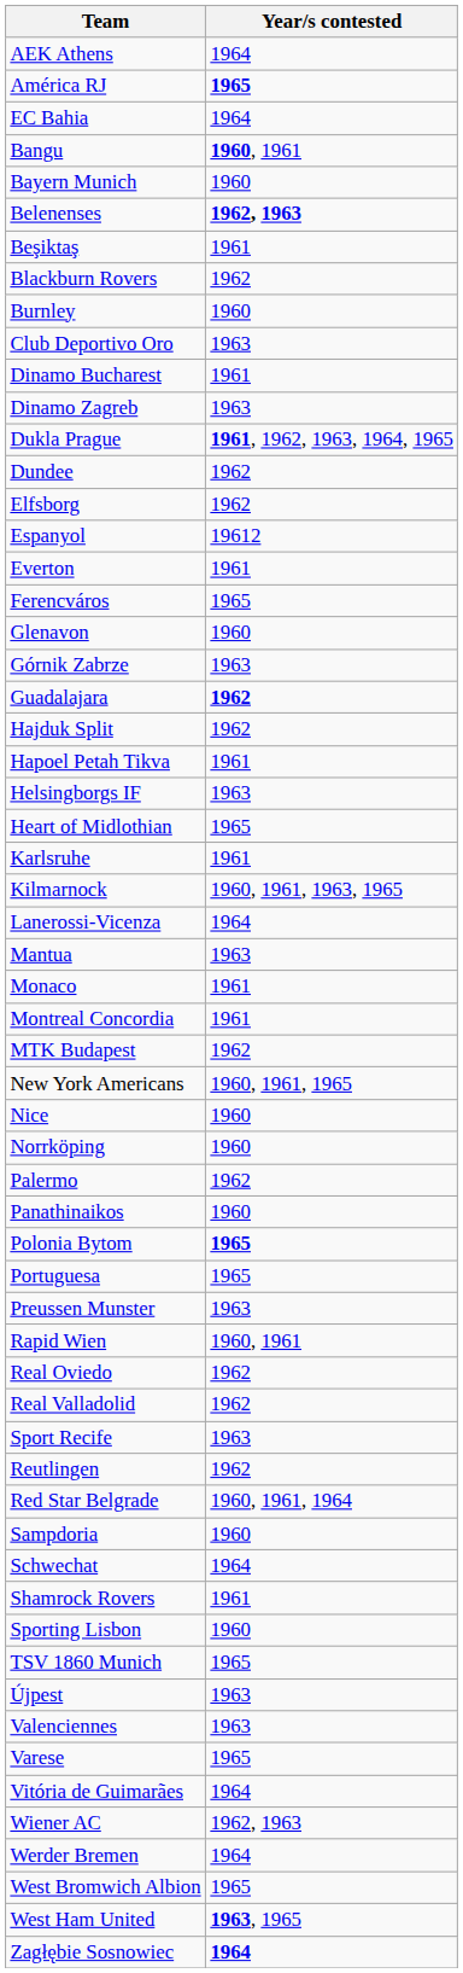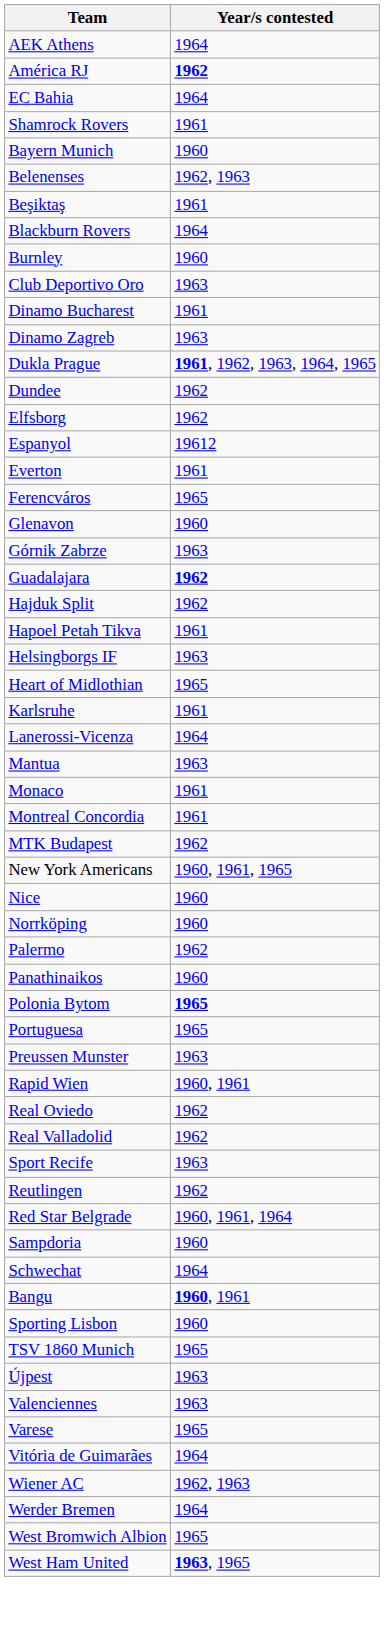América RJ | Year/s contested: 1965 -> 1962
rows swapped: Bangu <-> Shamrock Rovers
Belenenses | Year/s contested: bold -> normal
Blackburn Rovers | Year/s contested: 1962 -> 1964
- row: Kilmarnock | 1960, 1961, 1963, 1965
- row: Zagłębie Sosnowiec | 1964
